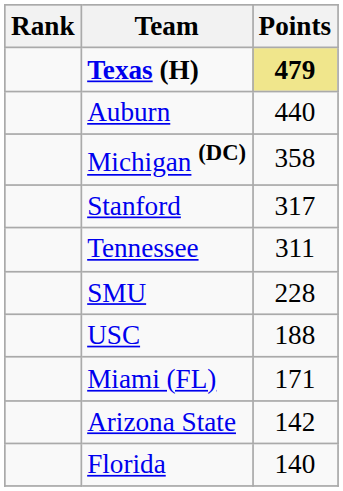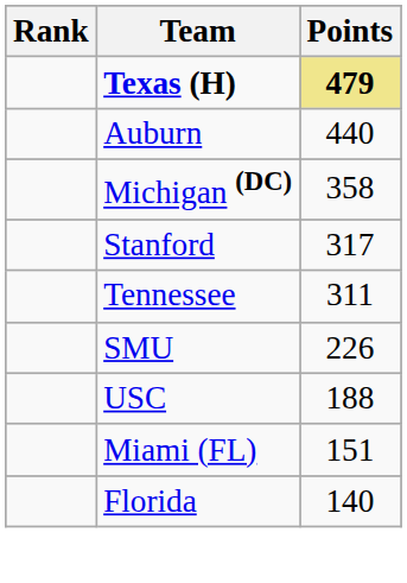SMU | Points: 228 -> 226
Miami (FL) | Points: 171 -> 151
- row: Arizona State | 142
